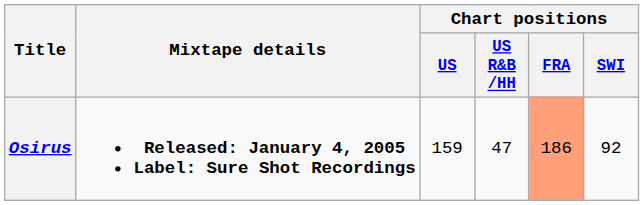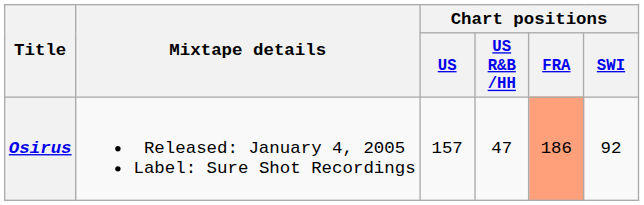Osirus | Mixtape details: bold -> normal
Osirus | Chart positions / US: 159 -> 157
